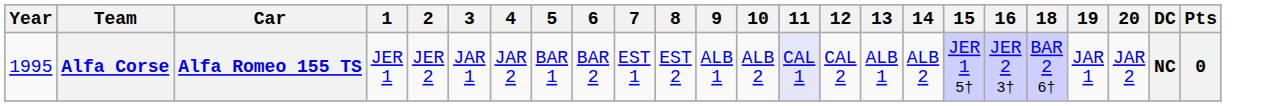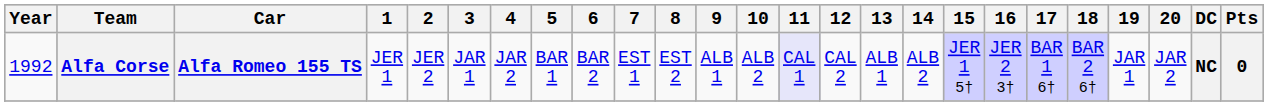+ column: 17 | BAR 1 6†
Alfa Corse | Year: 1995 -> 1992
